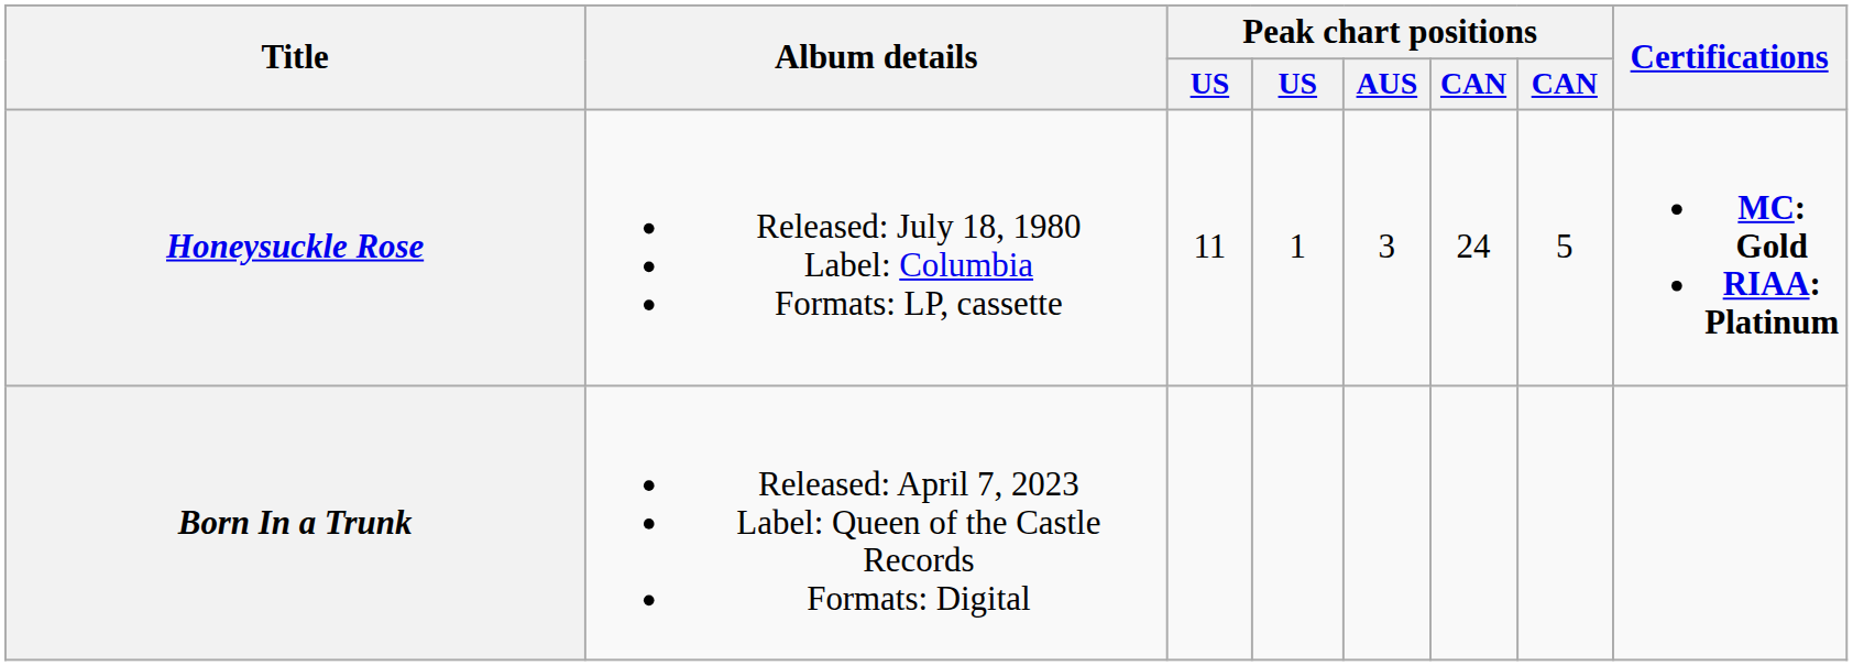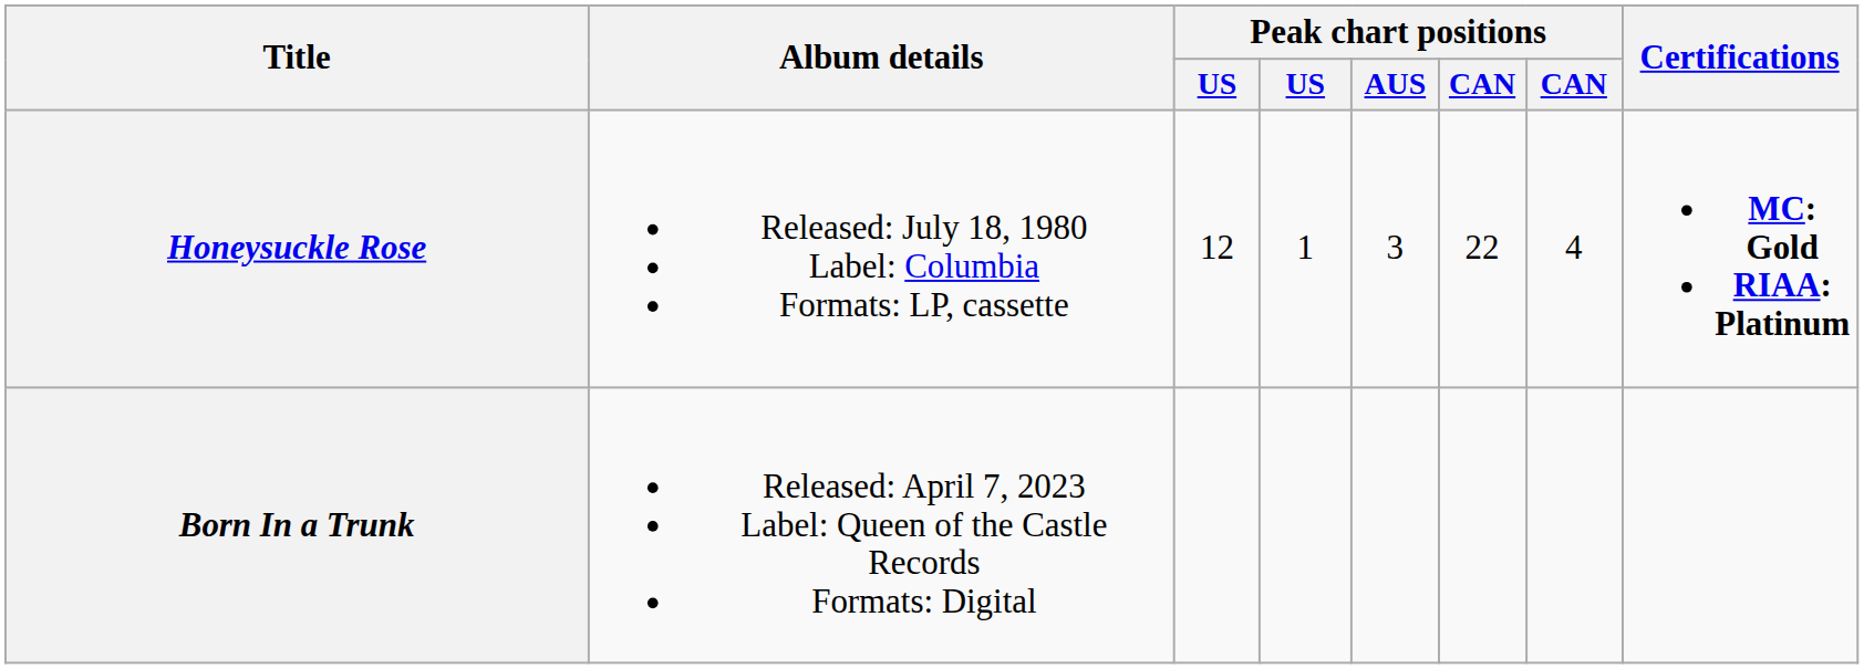Honeysuckle Rose | column 3: 11 -> 12
Honeysuckle Rose | column 6: 24 -> 22
Honeysuckle Rose | column 7: 5 -> 4
